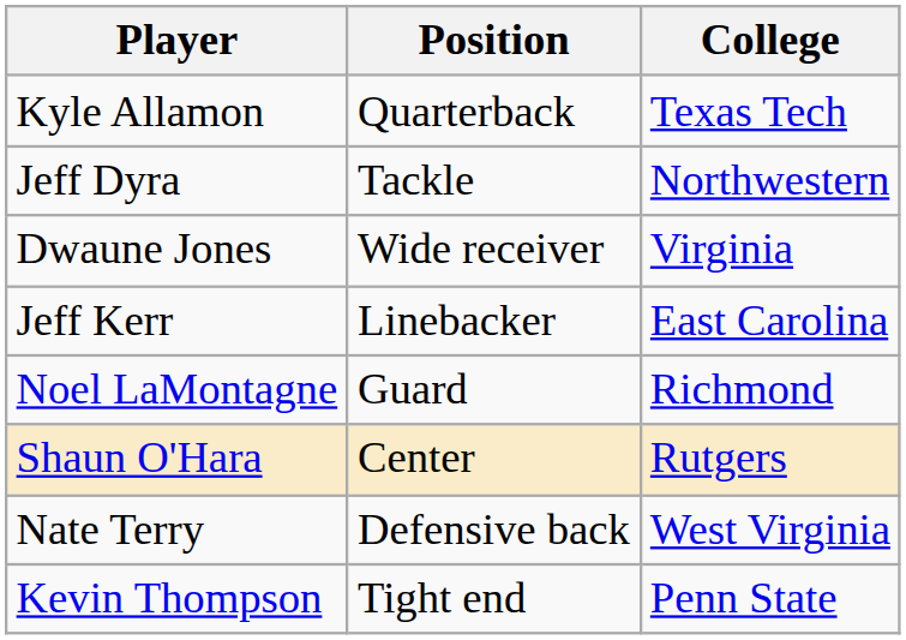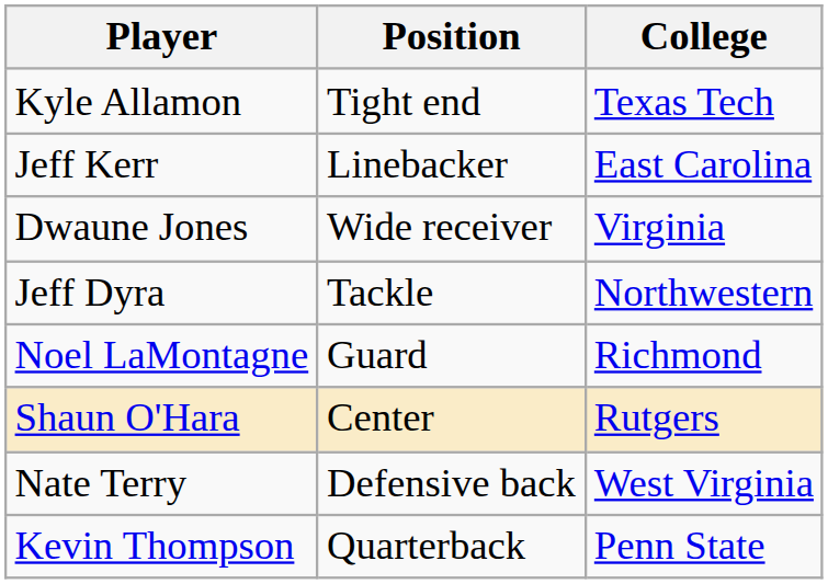Kyle Allamon | Position: Quarterback -> Tight end
rows swapped: Jeff Dyra <-> Jeff Kerr
Kevin Thompson | Position: Tight end -> Quarterback
